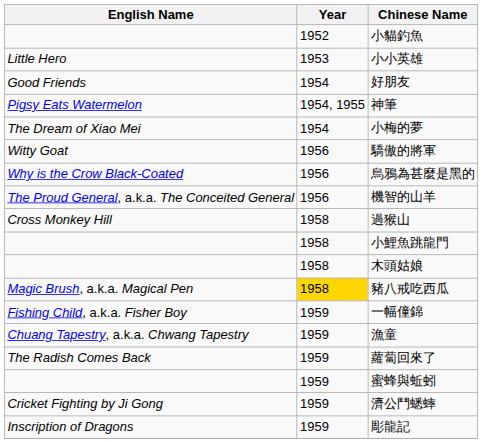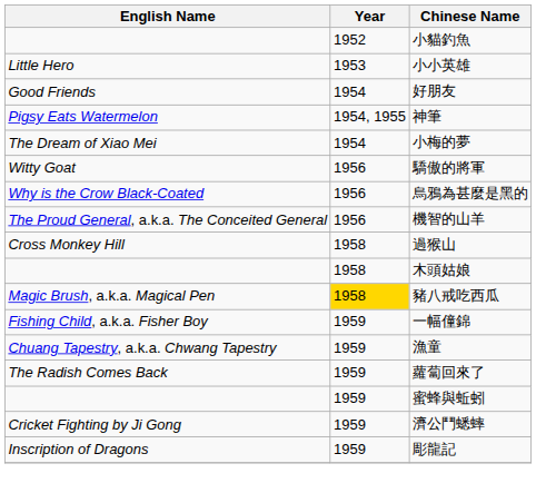- row: 1958 | 小鯉魚跳龍門
